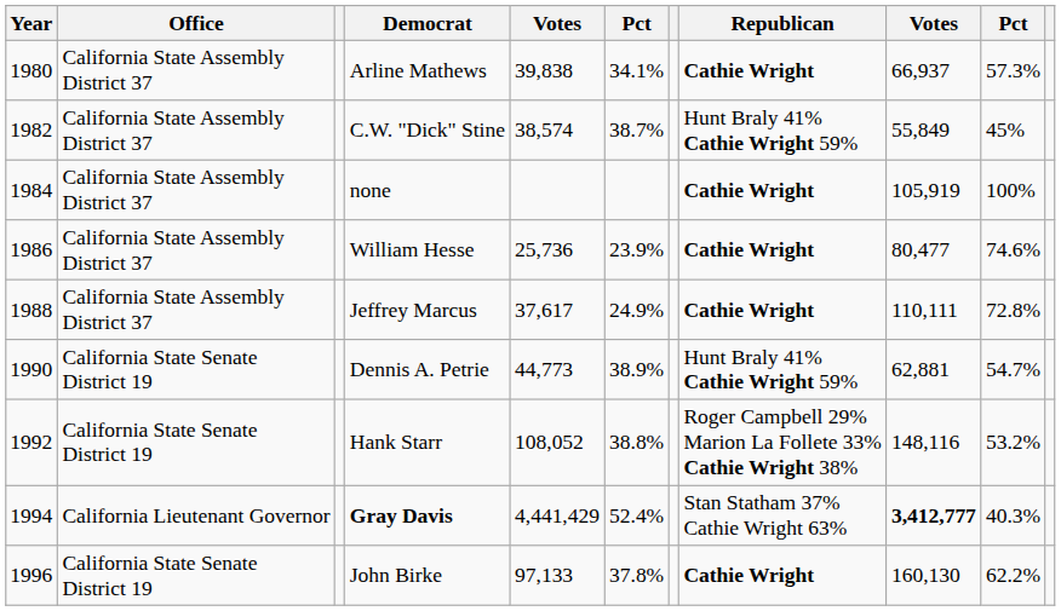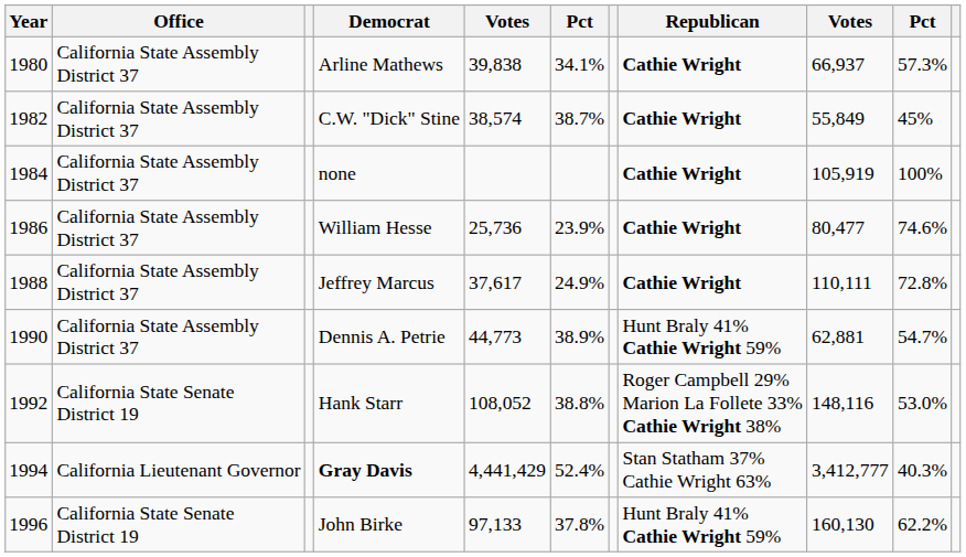C.W. "Dick" Stine | Republican: Hunt Braly 41% Cathie Wright 59% -> Cathie Wright
Dennis A. Petrie | Office: California State Senate District 19 -> California State Assembly District 37
Hank Starr | column 10: 53.2% -> 53.0%
Gray Davis | column 9: bold -> normal
John Birke | Republican: Cathie Wright -> Hunt Braly 41% Cathie Wright 59%
